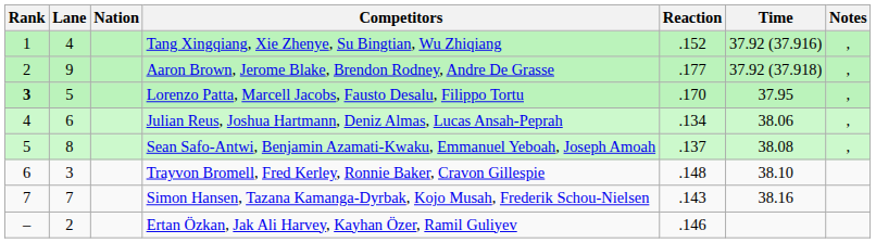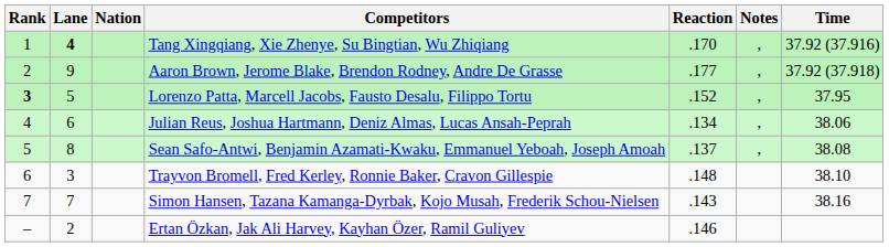columns swapped: Time <-> Notes
Tang Xingqiang, Xie Zhenye, Su Bingtian, Wu Zhiqiang | Lane: normal -> bold
Tang Xingqiang, Xie Zhenye, Su Bingtian, Wu Zhiqiang | Reaction: .152 -> .170
Lorenzo Patta, Marcell Jacobs, Fausto Desalu, Filippo Tortu | Reaction: .170 -> .152
